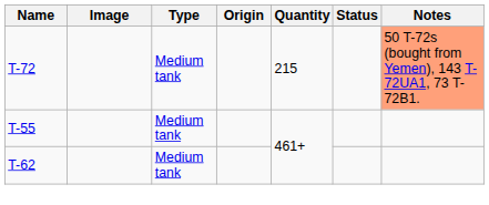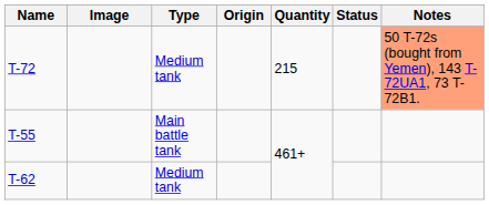T-55 | Type: Medium tank -> Main battle tank
